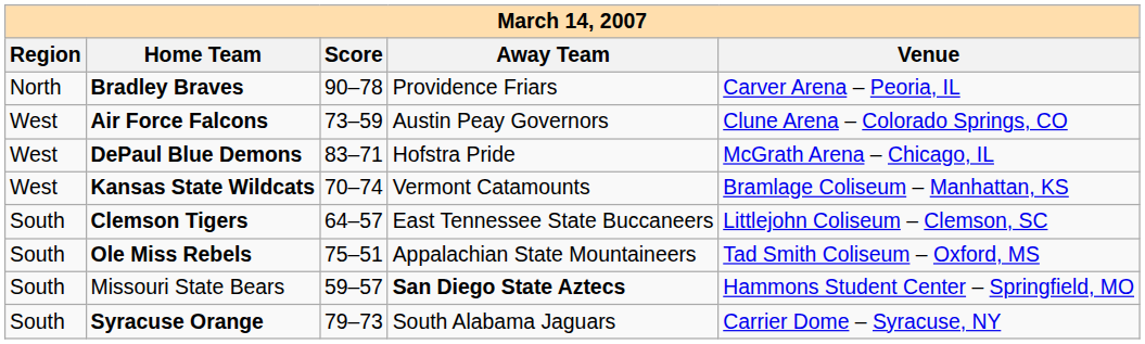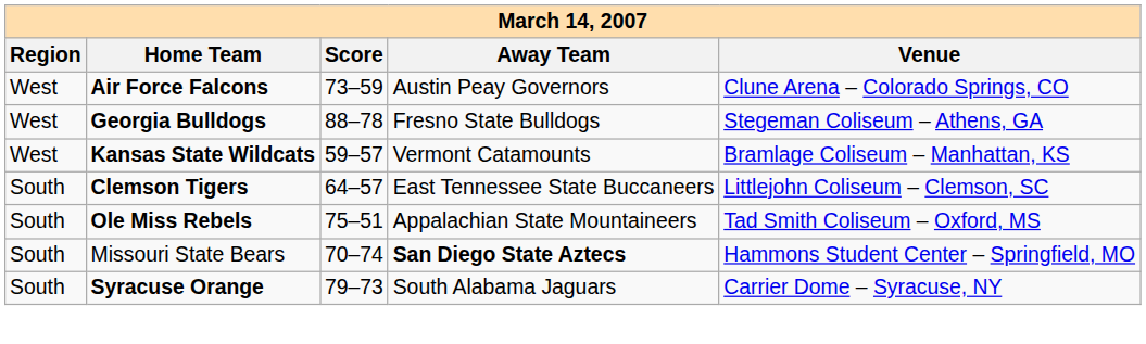- row: North | Bradley Braves | 90–78 | Providence Friars | Carver Arena – Peoria, IL
+ row: West | Georgia Bulldogs | 88–78 | Fresno State Bulldogs | Stegeman Coliseum – Athens, GA
- row: West | DePaul Blue Demons | 83–71 | Hofstra Pride | McGrath Arena – Chicago, IL
Kansas State Wildcats | Score: 70–74 -> 59–57
Missouri State Bears | Score: 59–57 -> 70–74
